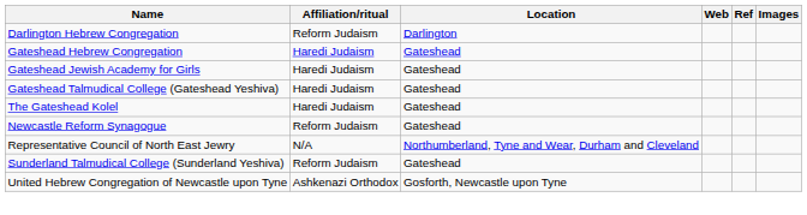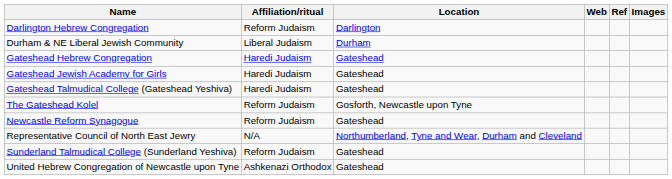+ row: Durham & NE Liberal Jewish Community | Liberal Judaism | Durham
The Gateshead Kolel | Affiliation/ritual: Haredi Judaism -> Reform Judaism
The Gateshead Kolel | Location: Gateshead -> Gosforth, Newcastle upon Tyne
United Hebrew Congregation of Newcastle upon Tyne | Location: Gosforth, Newcastle upon Tyne -> Gateshead
